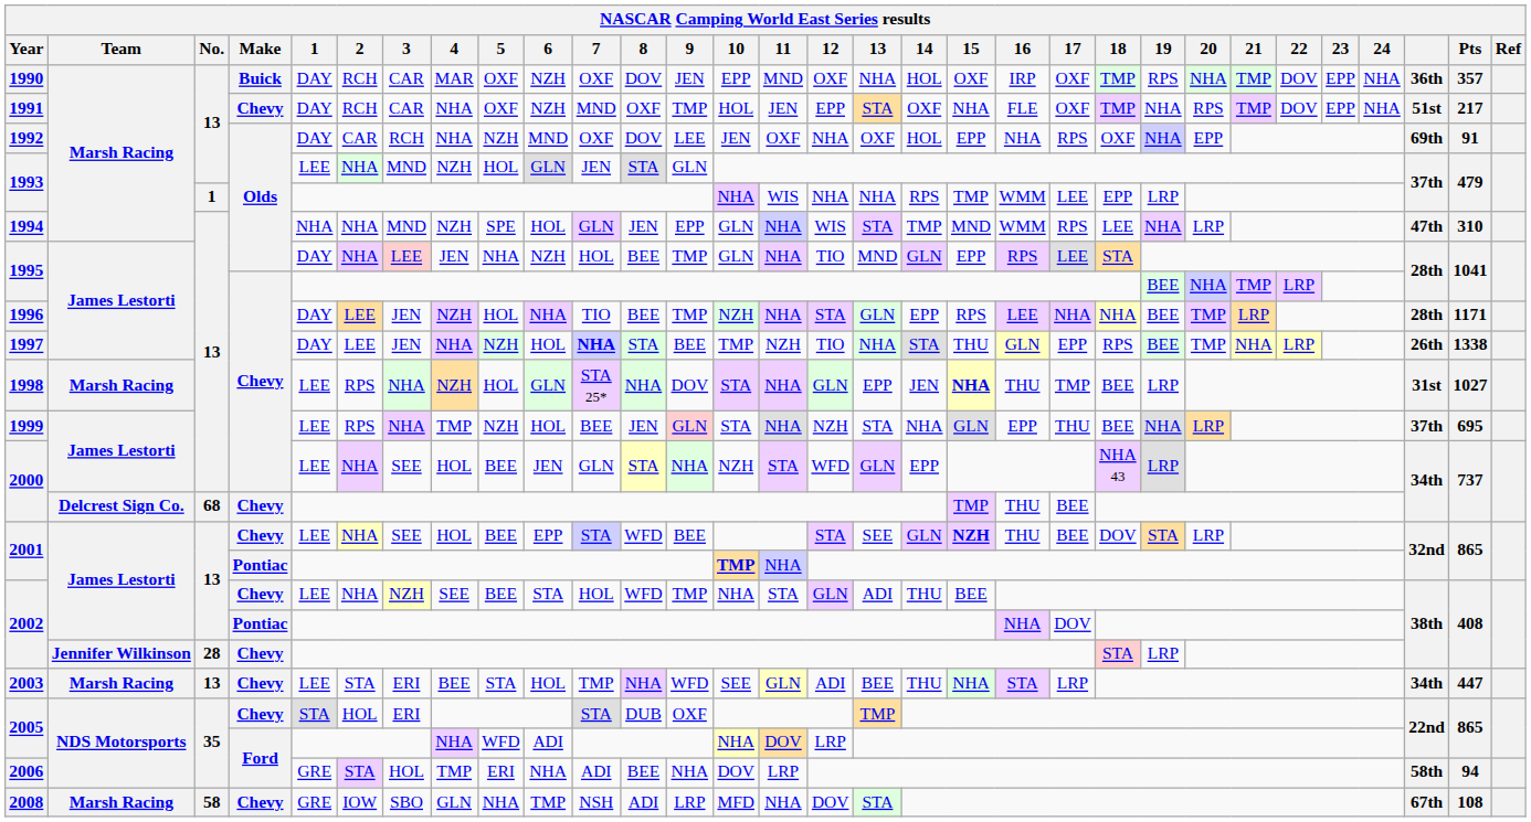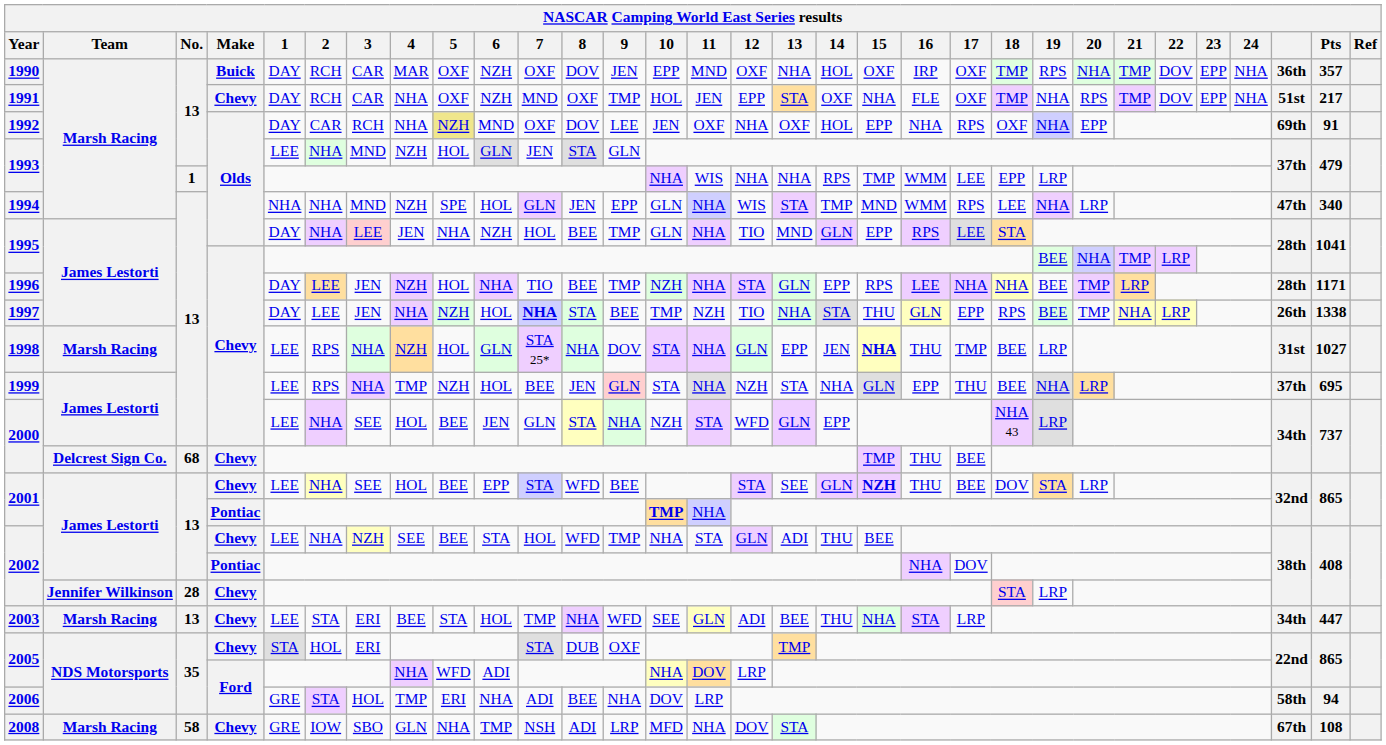1992 | 5: no background -> khaki background
1994 | Pts: 310 -> 340
